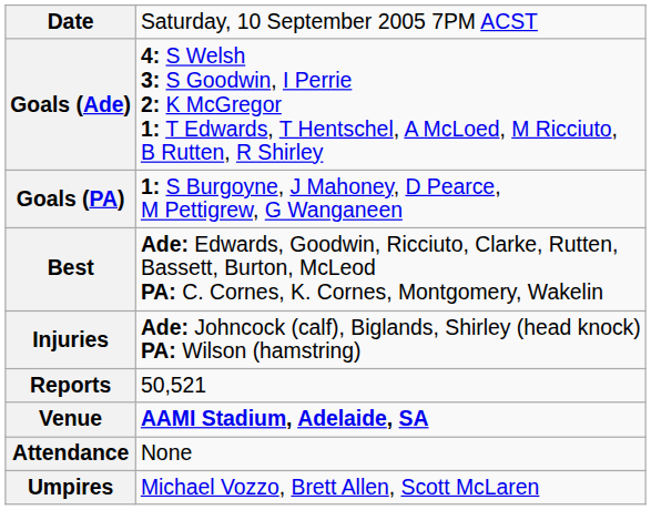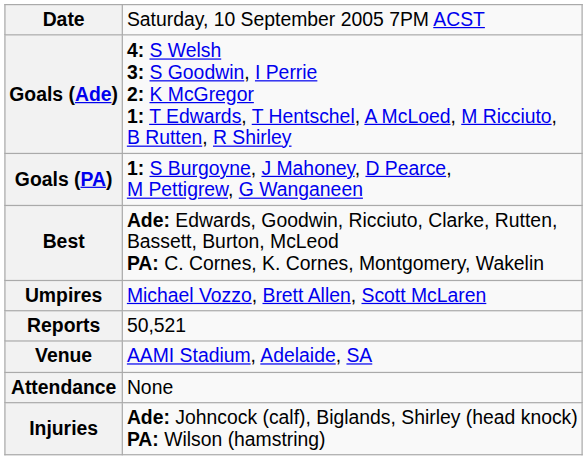rows swapped: Injuries <-> Umpires
Venue | column 2: bold -> normal
